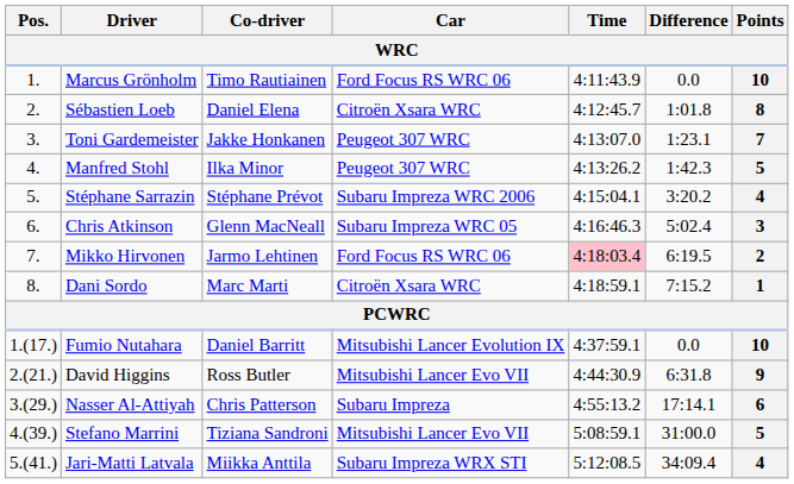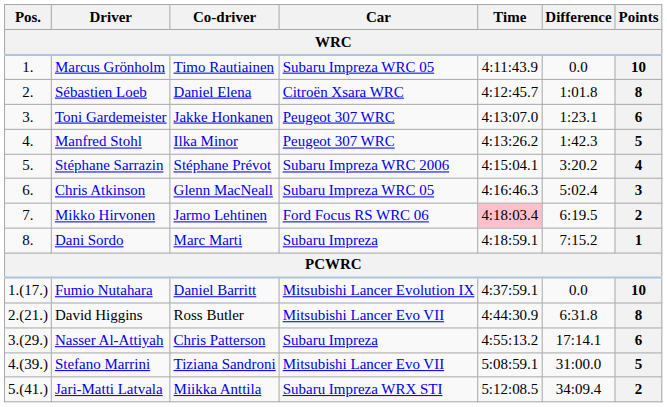Marcus Grönholm | Car: Ford Focus RS WRC 06 -> Subaru Impreza WRC 05
Toni Gardemeister | Points: 7 -> 6
Dani Sordo | Car: Citroën Xsara WRC -> Subaru Impreza
David Higgins | Points: 9 -> 8
Jari-Matti Latvala | Points: 4 -> 2
